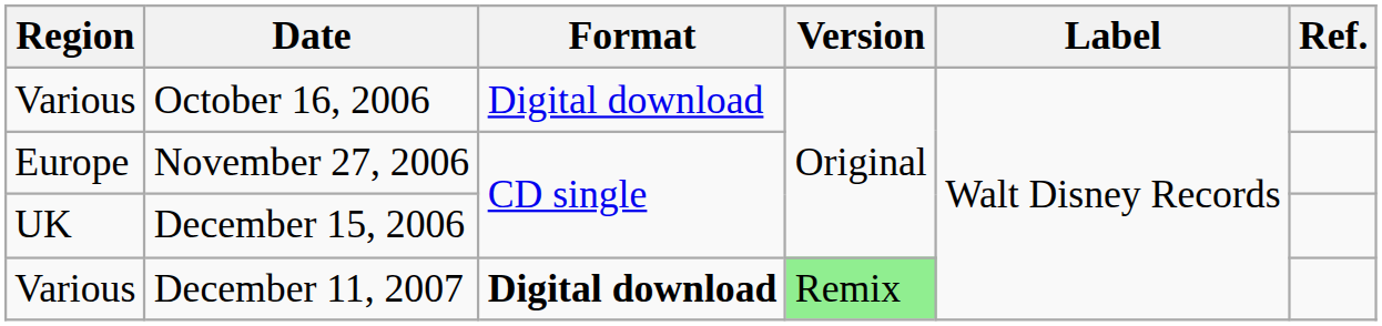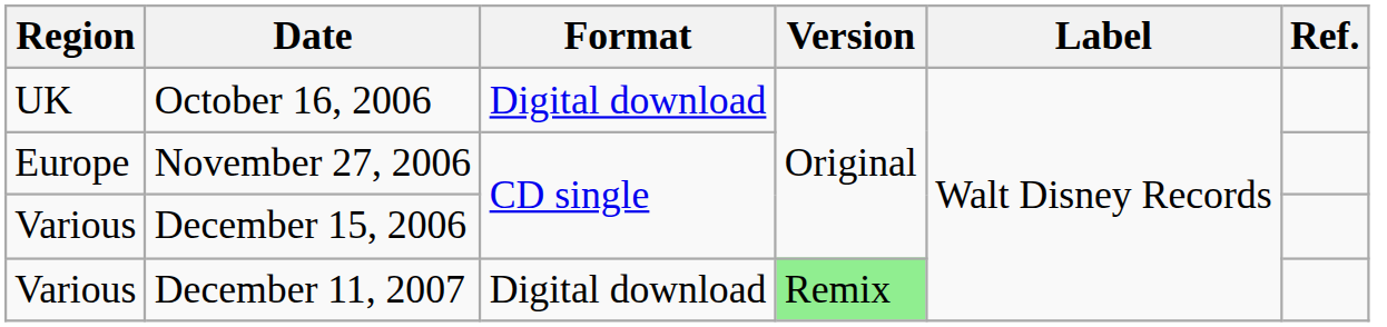October 16, 2006 | Region: Various -> UK
December 15, 2006 | Region: UK -> Various
December 11, 2007 | Format: bold -> normal
